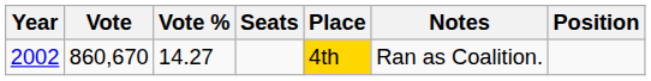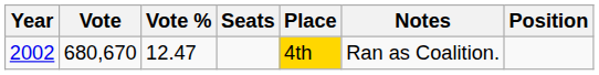2002 | Vote: 860,670 -> 680,670
2002 | Vote %: 14.27 -> 12.47
